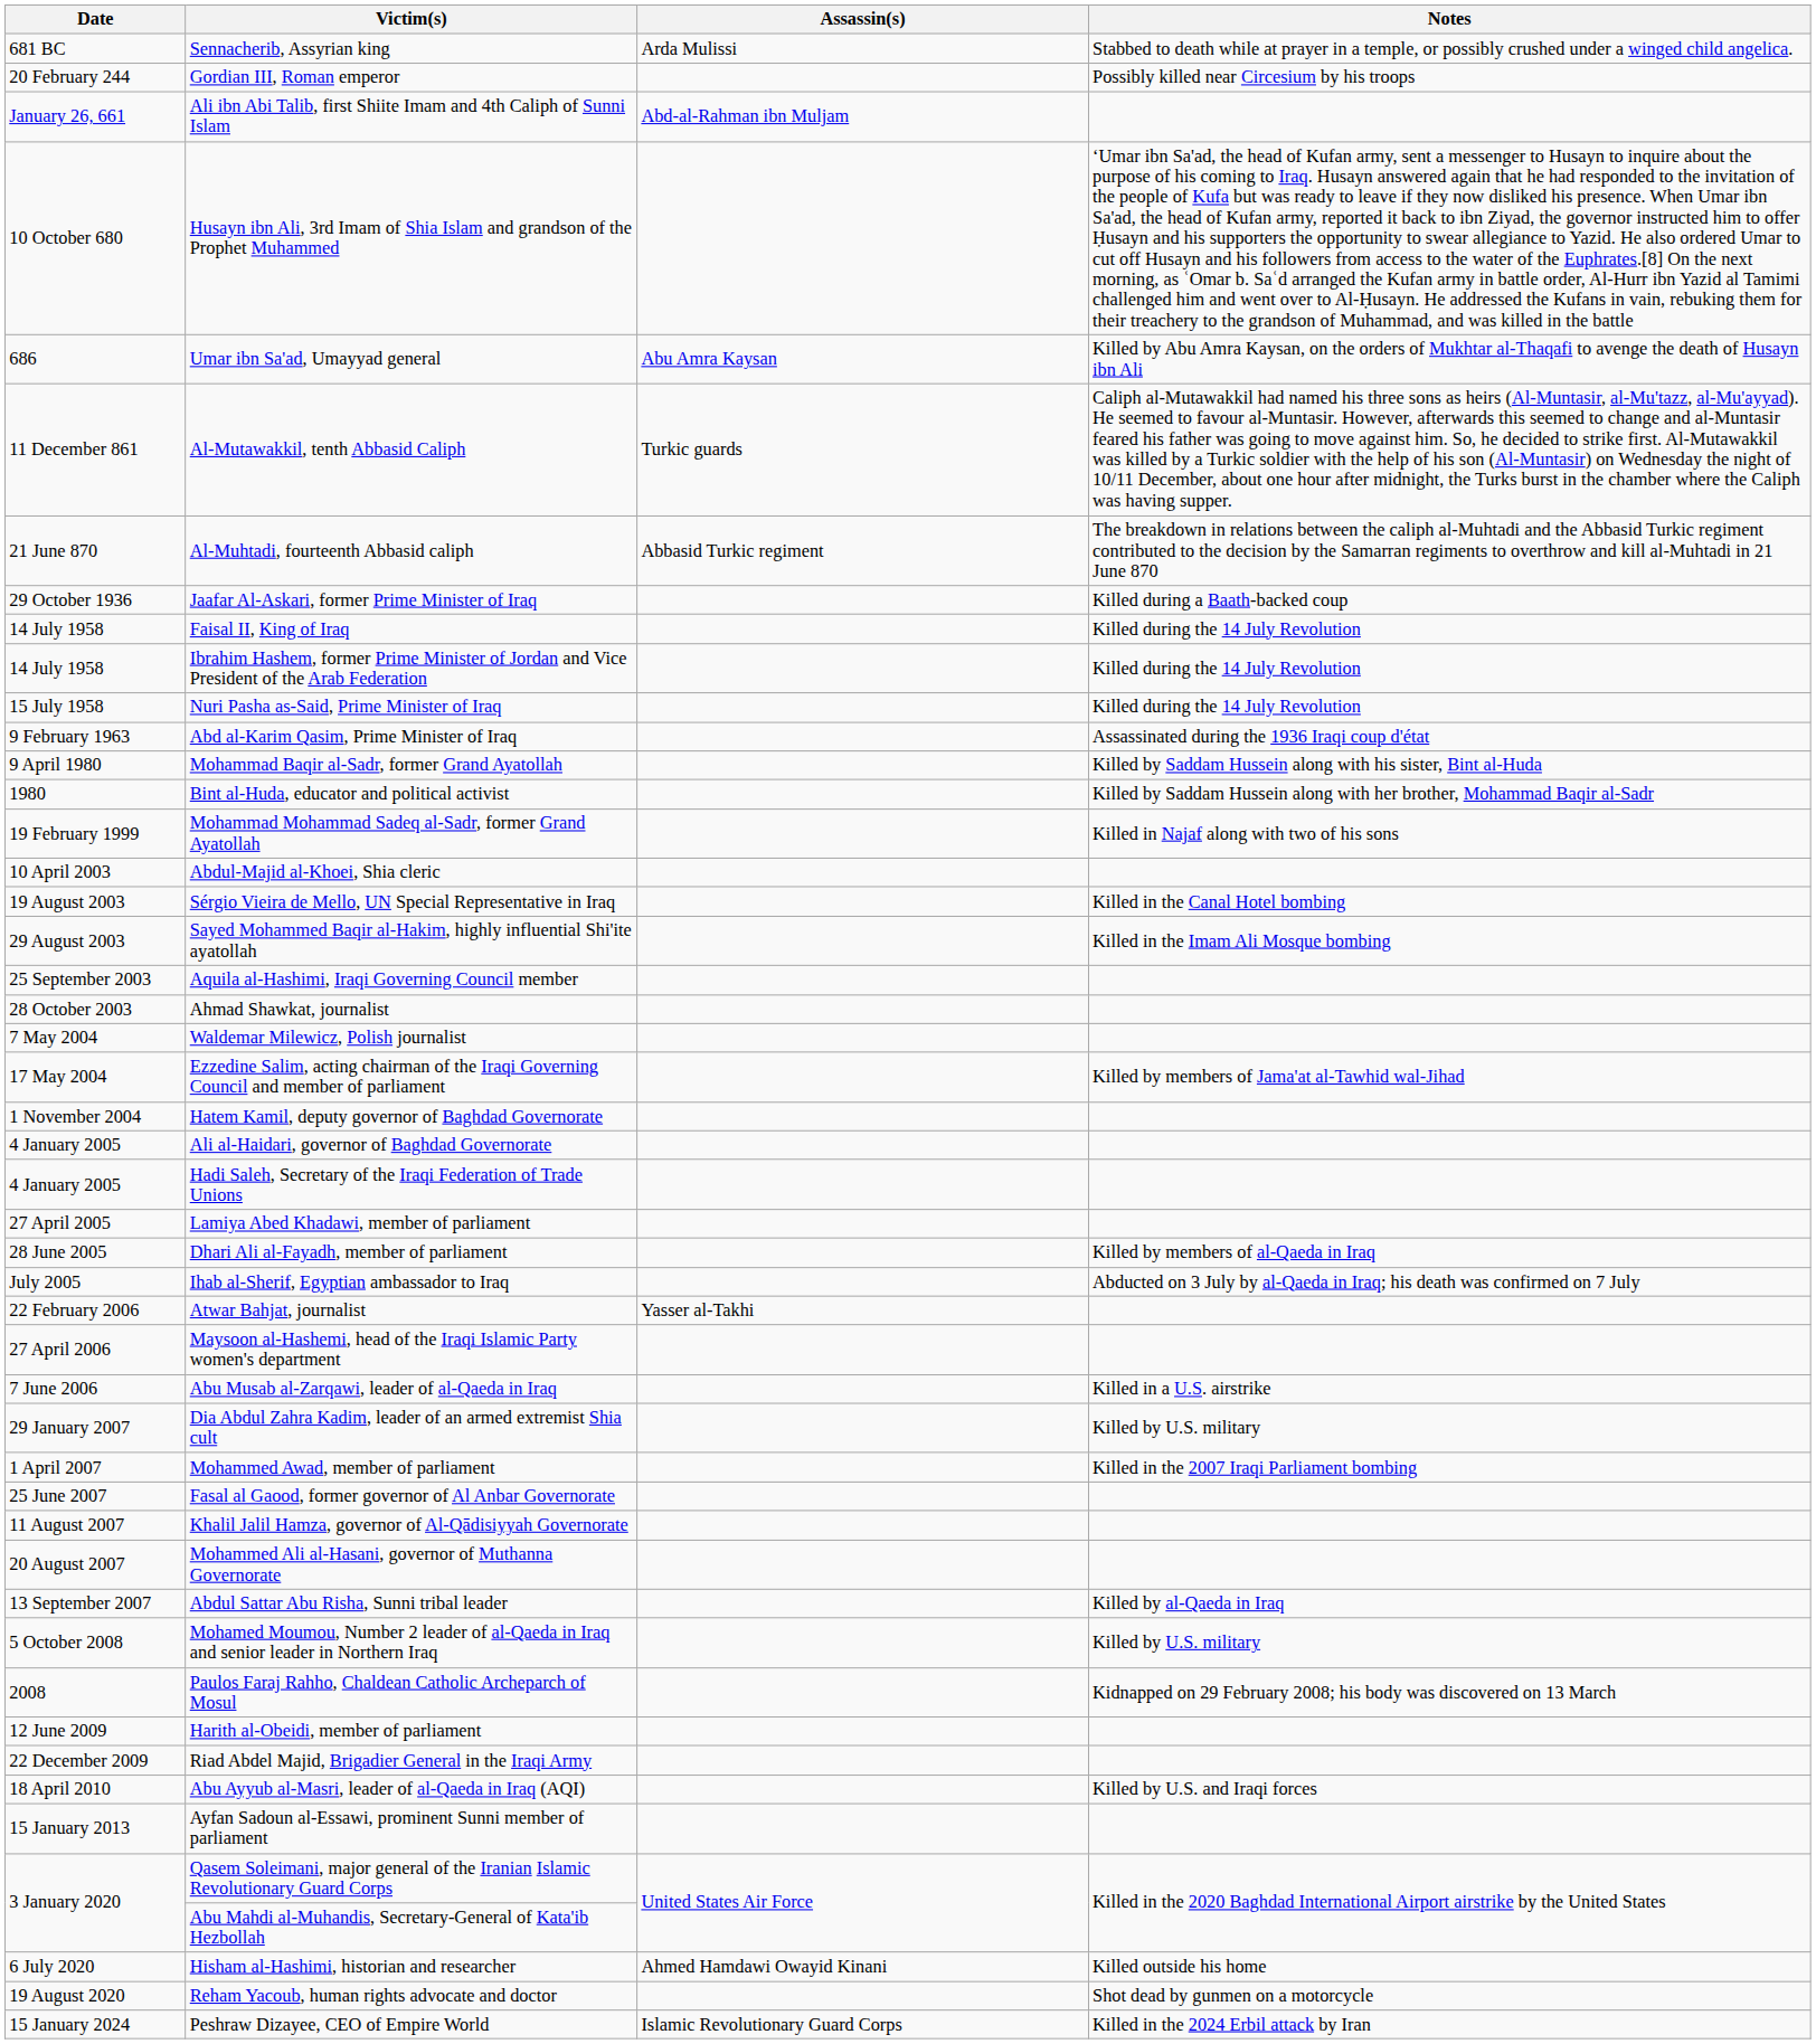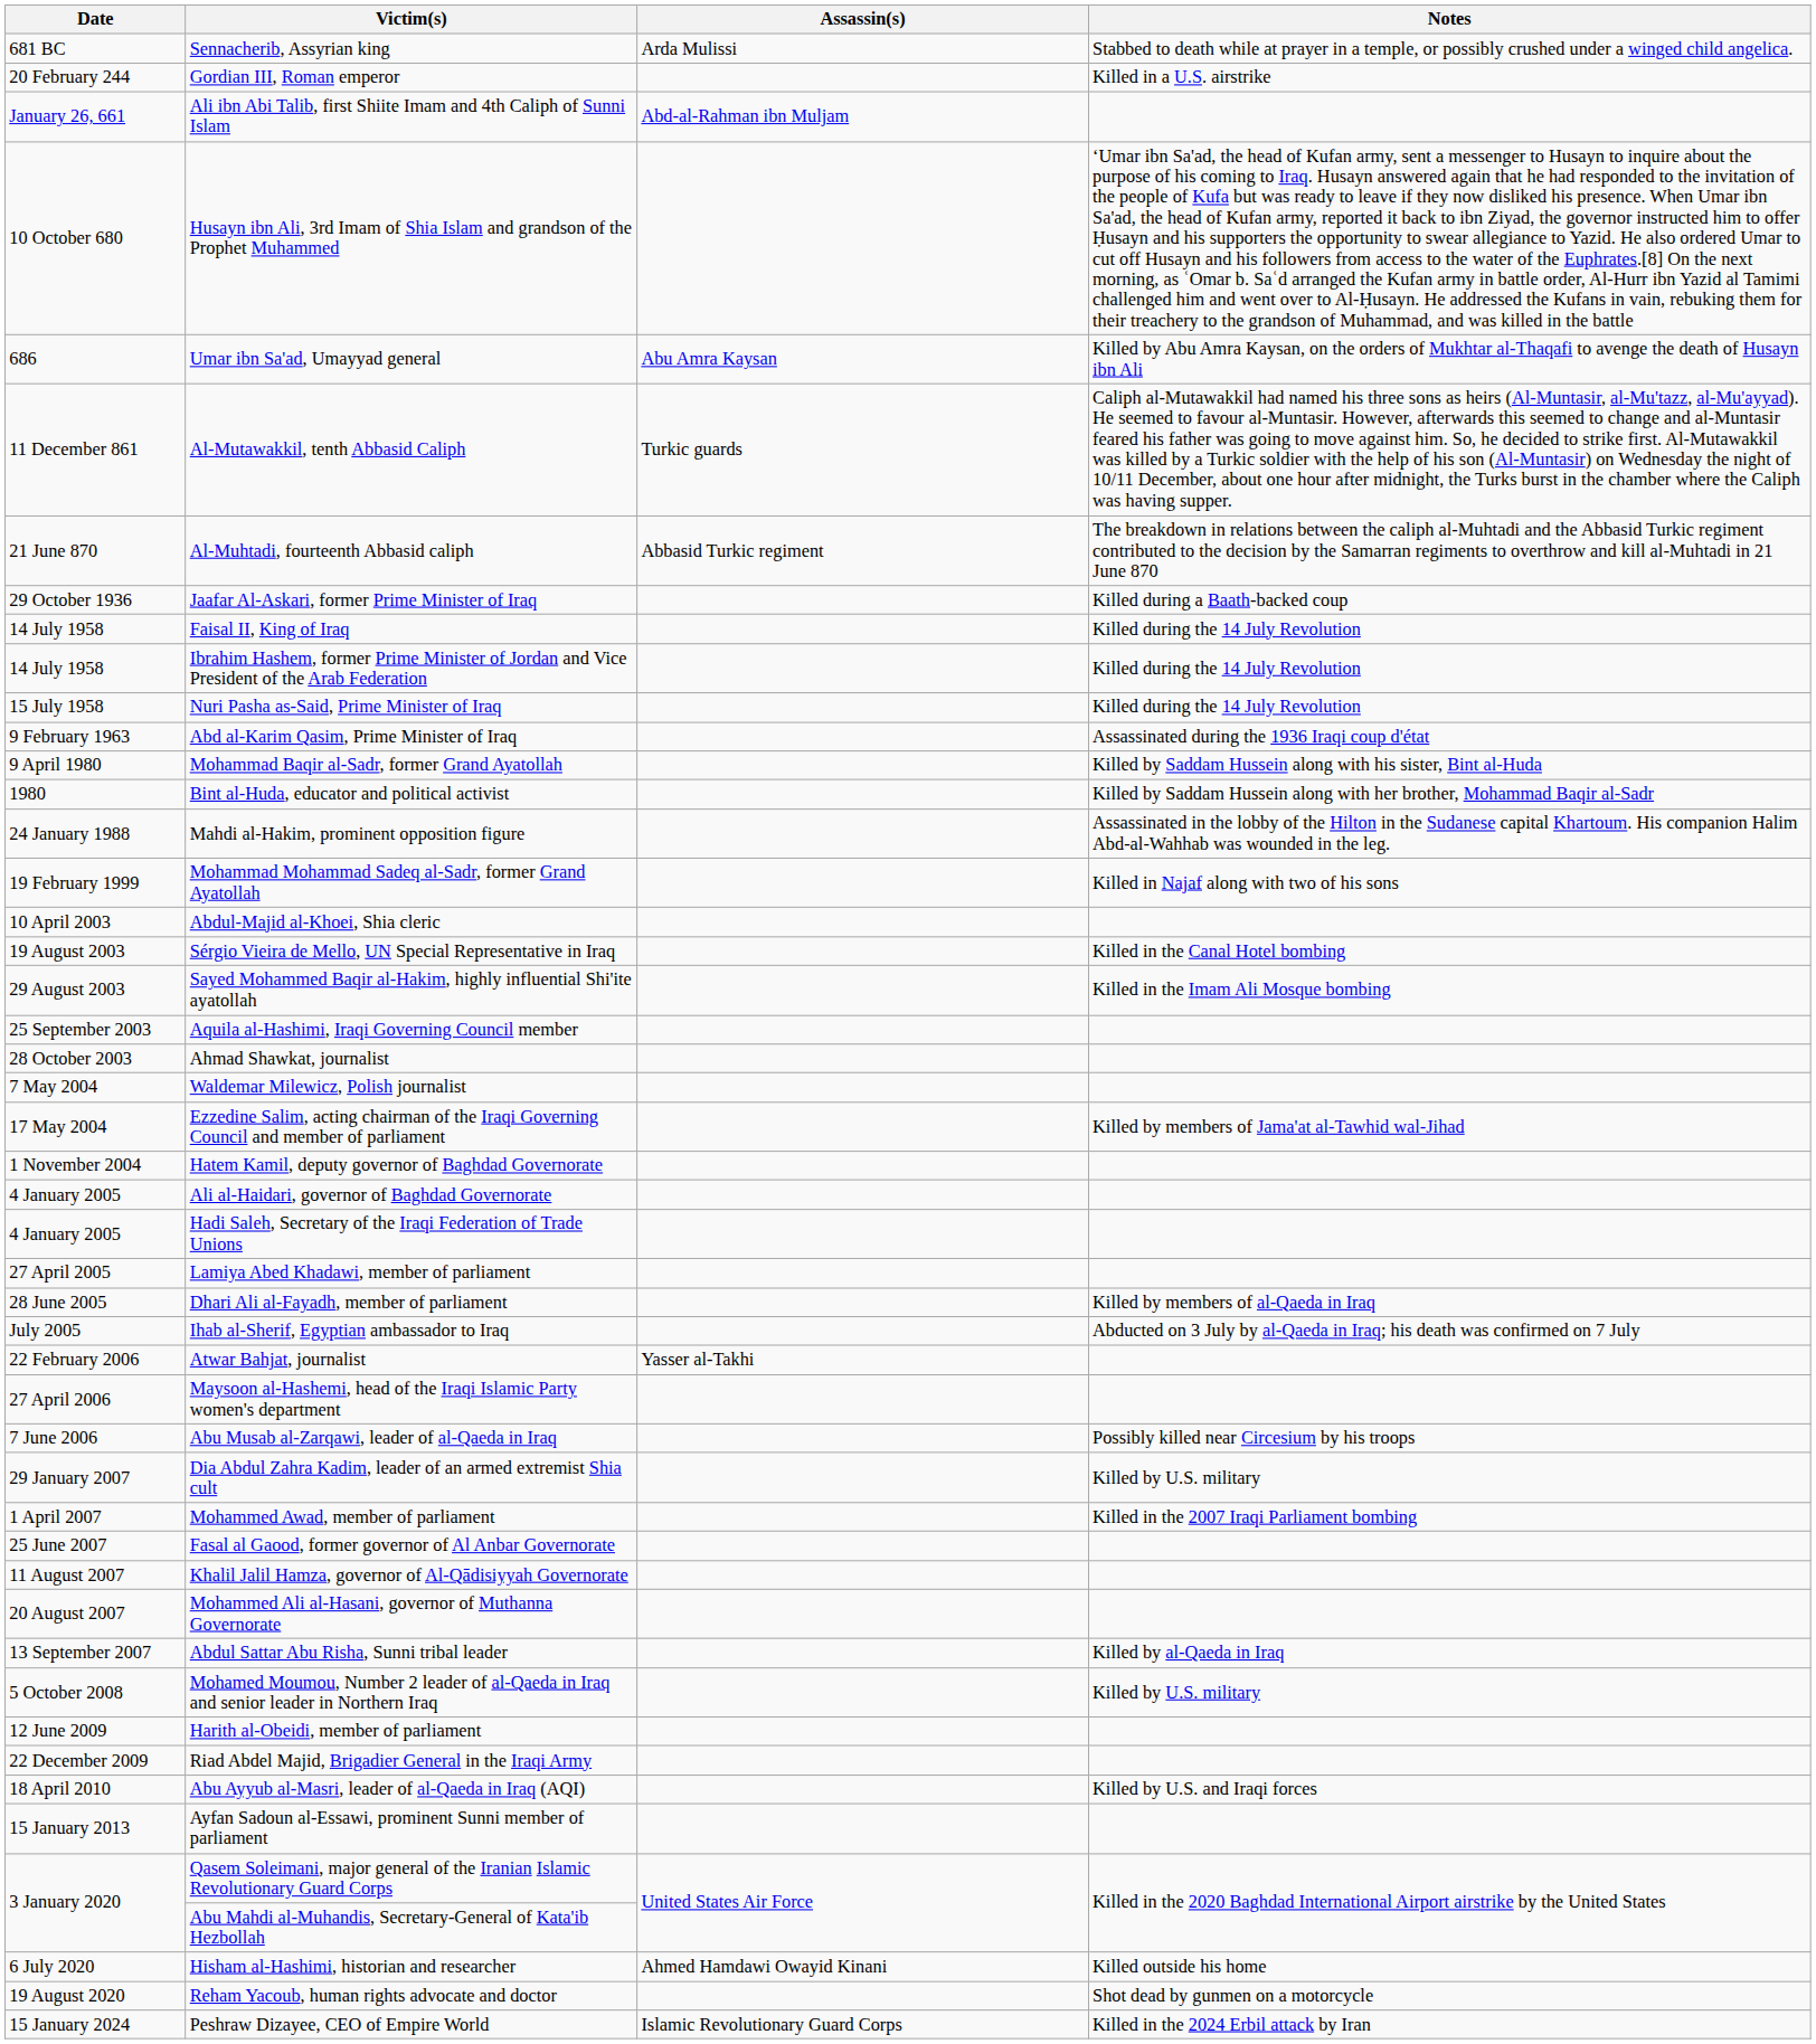Gordian III, Roman emperor | Notes: Possibly killed near Circesium by his troops -> Killed in a U.S. airstrike
+ row: 24 January 1988 | Mahdi al-Hakim, prominent opposition figure | Assassinated in the lobby of the Hilton in the Sudanese capital Khartoum. His companion Halim Abd-al-Wahhab was wounded in the leg.
Abu Musab al-Zarqawi, leader of al-Qaeda in Iraq | Notes: Killed in a U.S. airstrike -> Possibly killed near Circesium by his troops
- row: 2008 | Paulos Faraj Rahho, Chaldean Catholic Archeparch of Mosul | Kidnapped on 29 February 2008; his body was discovered on 13 March
